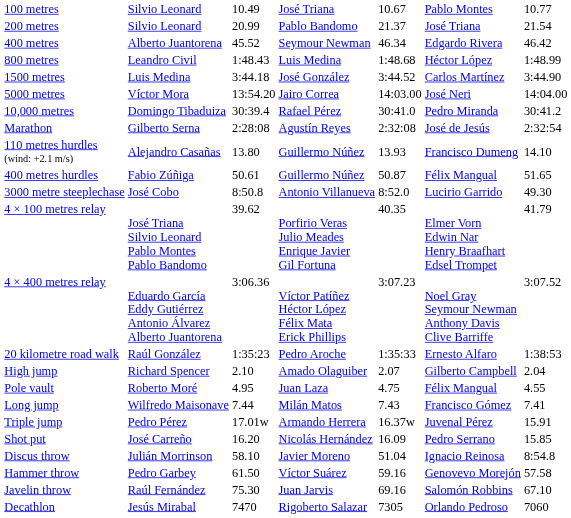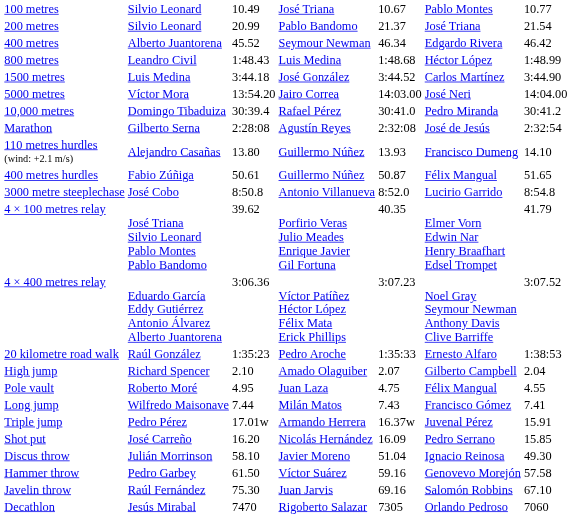3000 metre steeplechase | column 7: 49.30 -> 8:54.8
Discus throw | column 7: 8:54.8 -> 49.30
